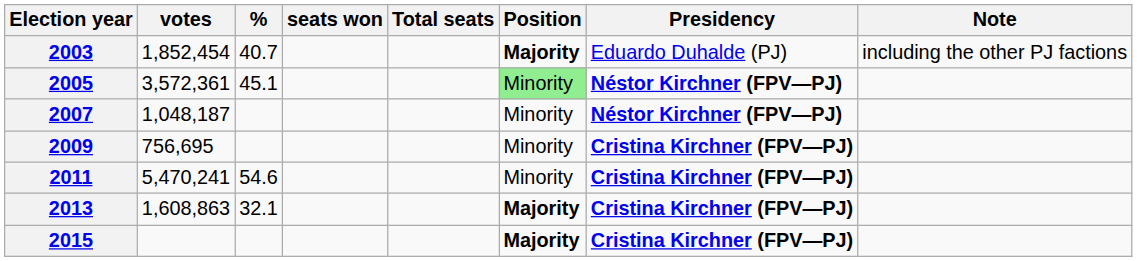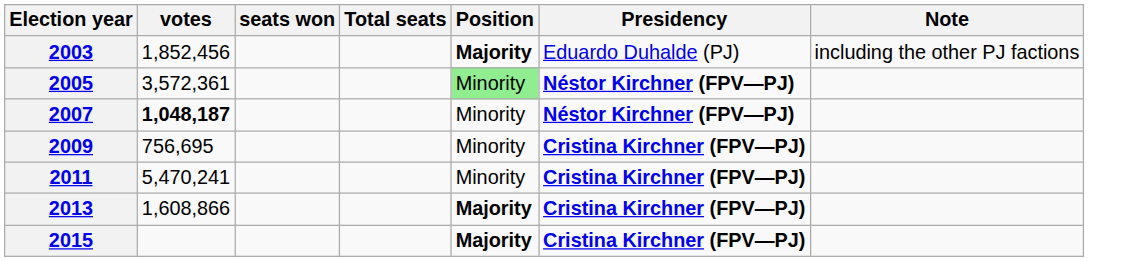- column: % | 40.7 | 45.1 | 54.6 | 32.1
2003 | votes: 1,852,454 -> 1,852,456
2007 | votes: normal -> bold
2013 | votes: 1,608,863 -> 1,608,866
